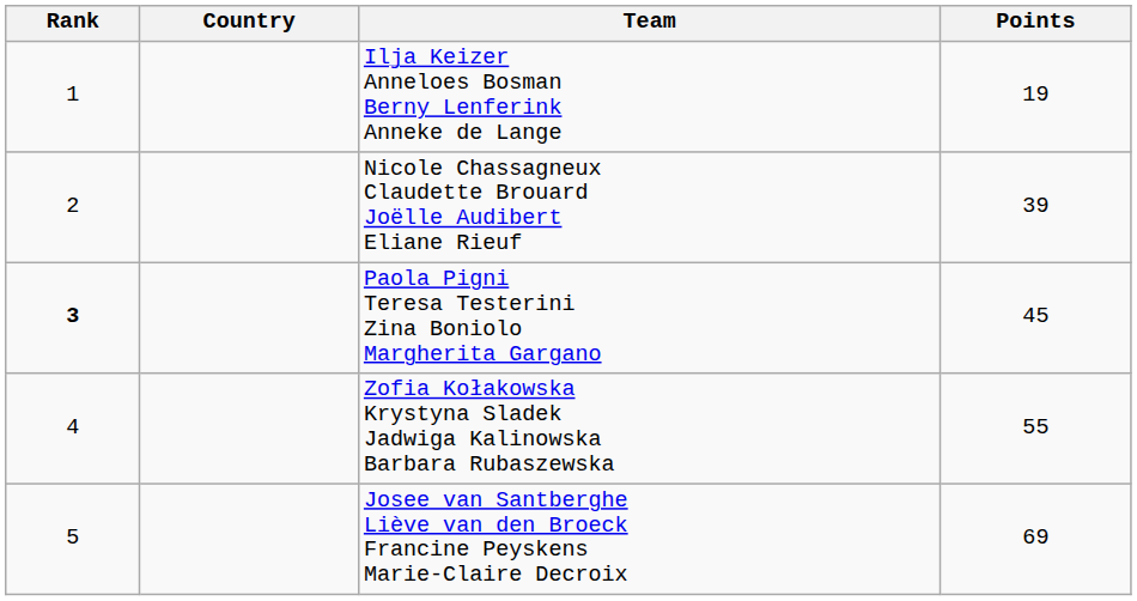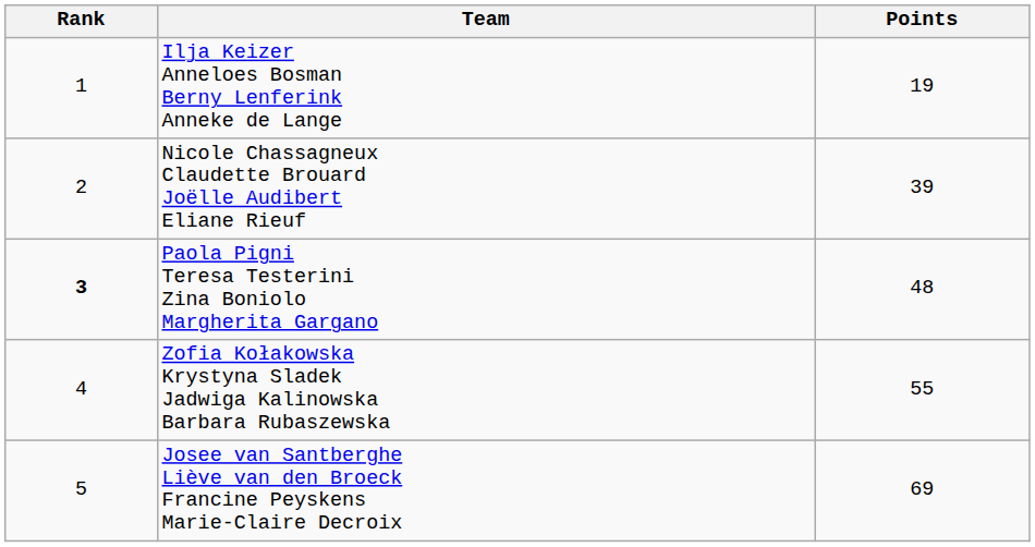- column: Country
Paola Pigni Teresa Testerini Zina Boniolo Margherita Gargano | Points: 45 -> 48
